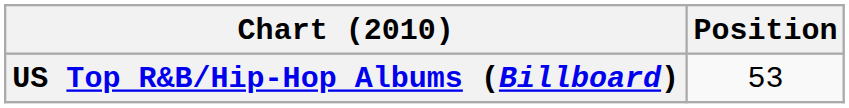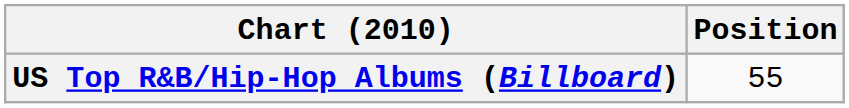US Top R&B/Hip-Hop Albums (Billboard) | Position: 53 -> 55
